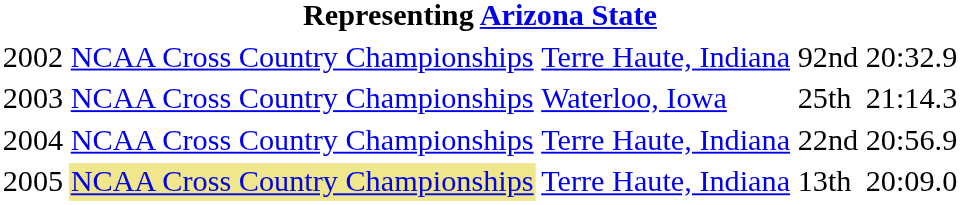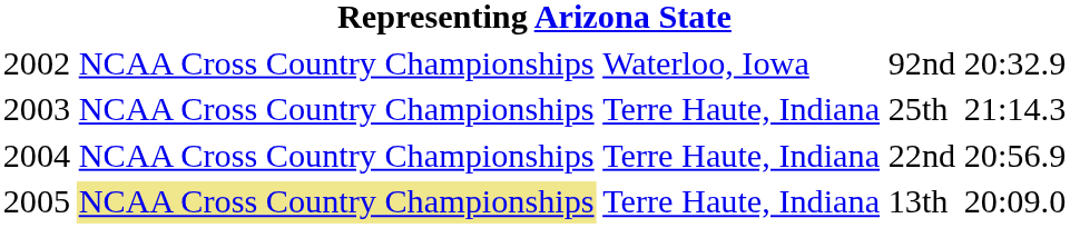92nd | column 3: Terre Haute, Indiana -> Waterloo, Iowa
25th | column 3: Waterloo, Iowa -> Terre Haute, Indiana
